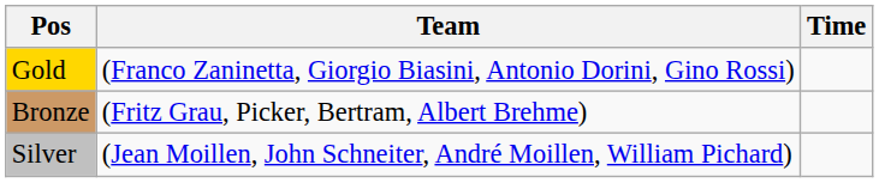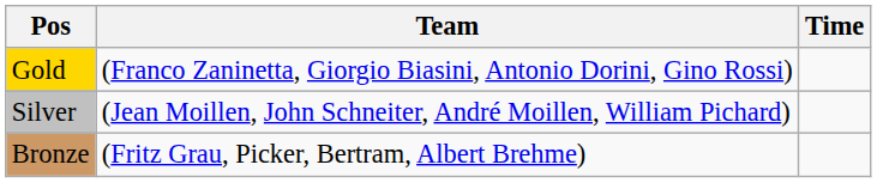rows swapped: Silver <-> Bronze
